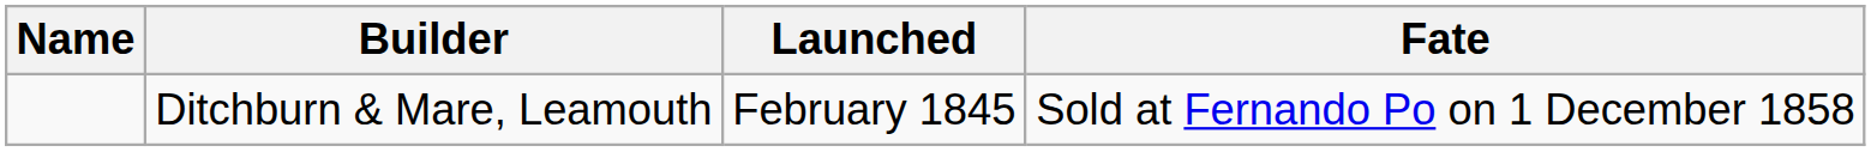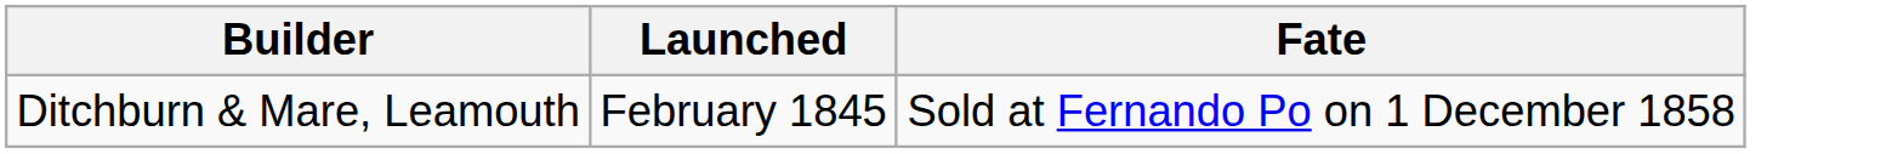- column: Name
